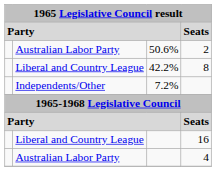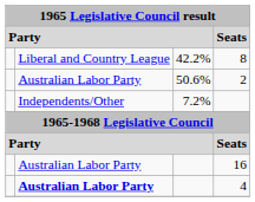rows swapped: 2 <-> 8
16 | column 2: Liberal and Country League -> Australian Labor Party
4 | column 2: normal -> bold
